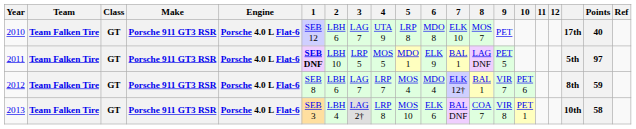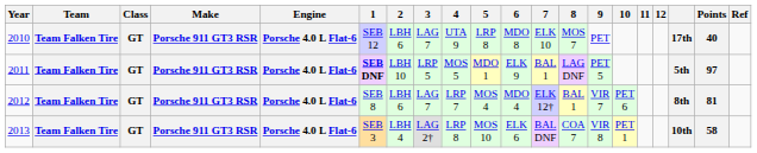2012 | Points: 59 -> 81
